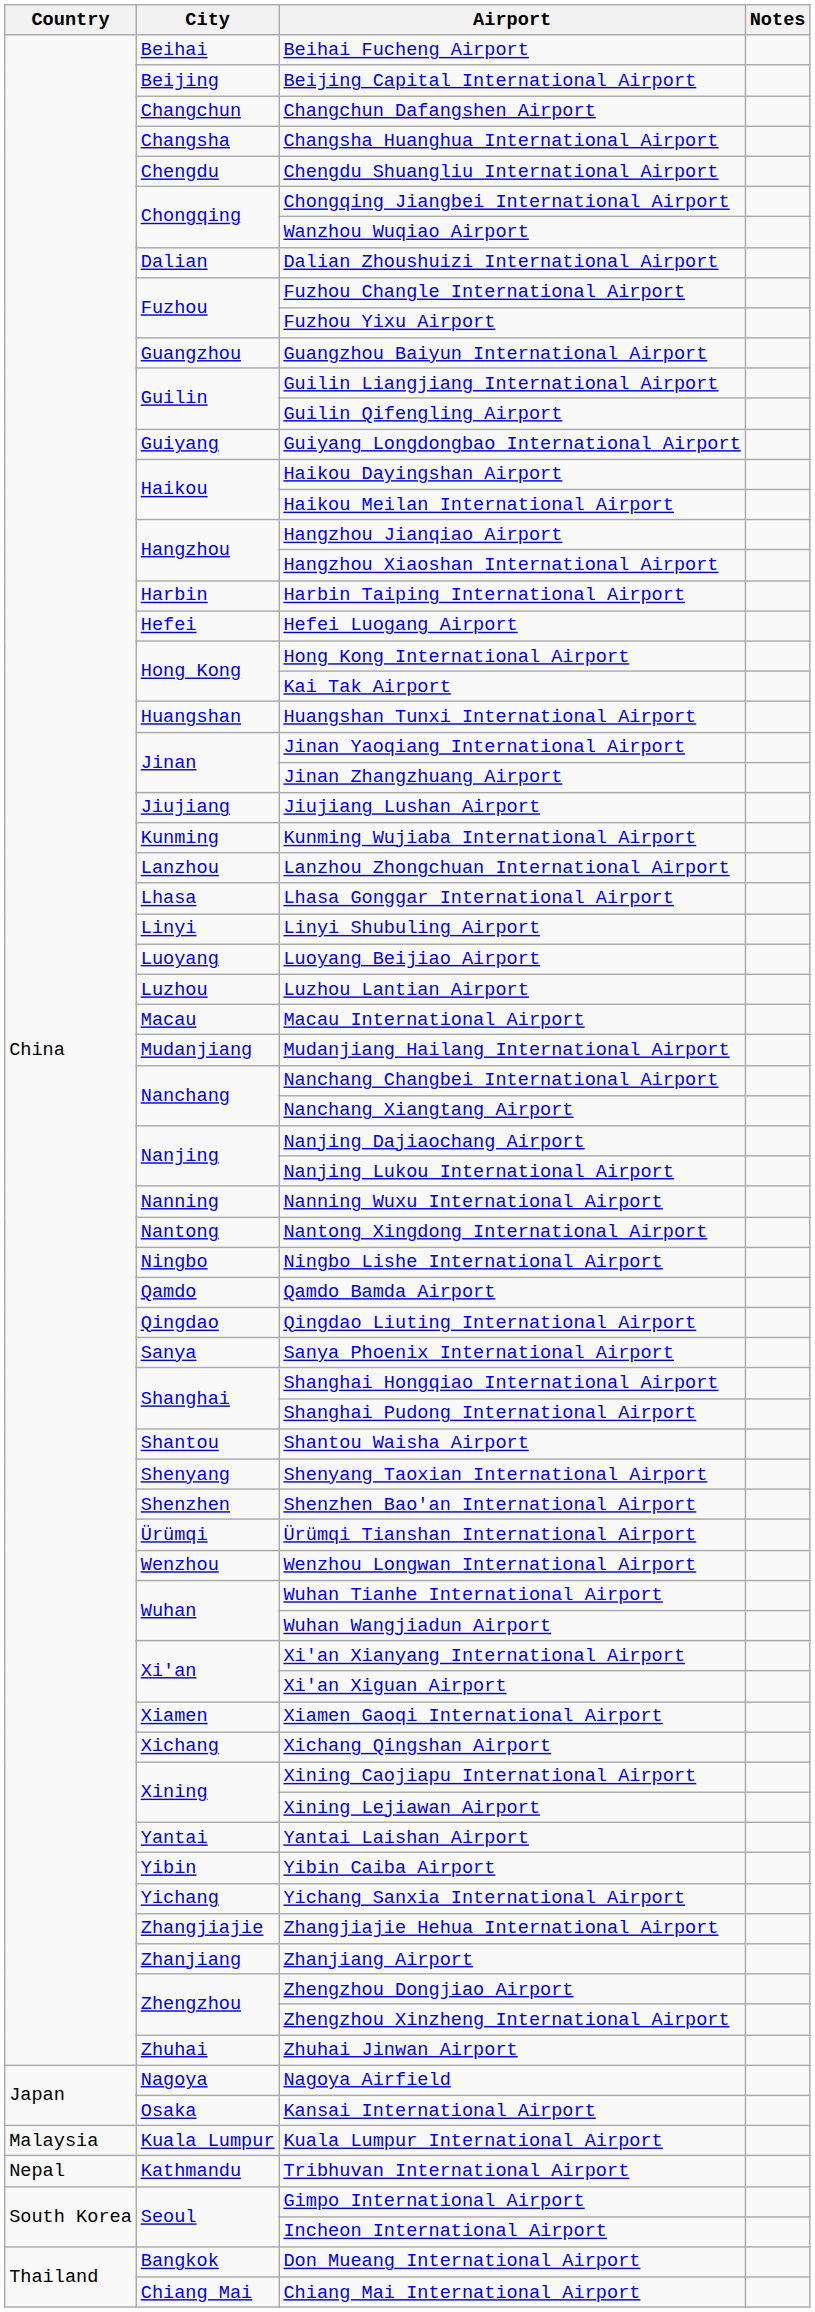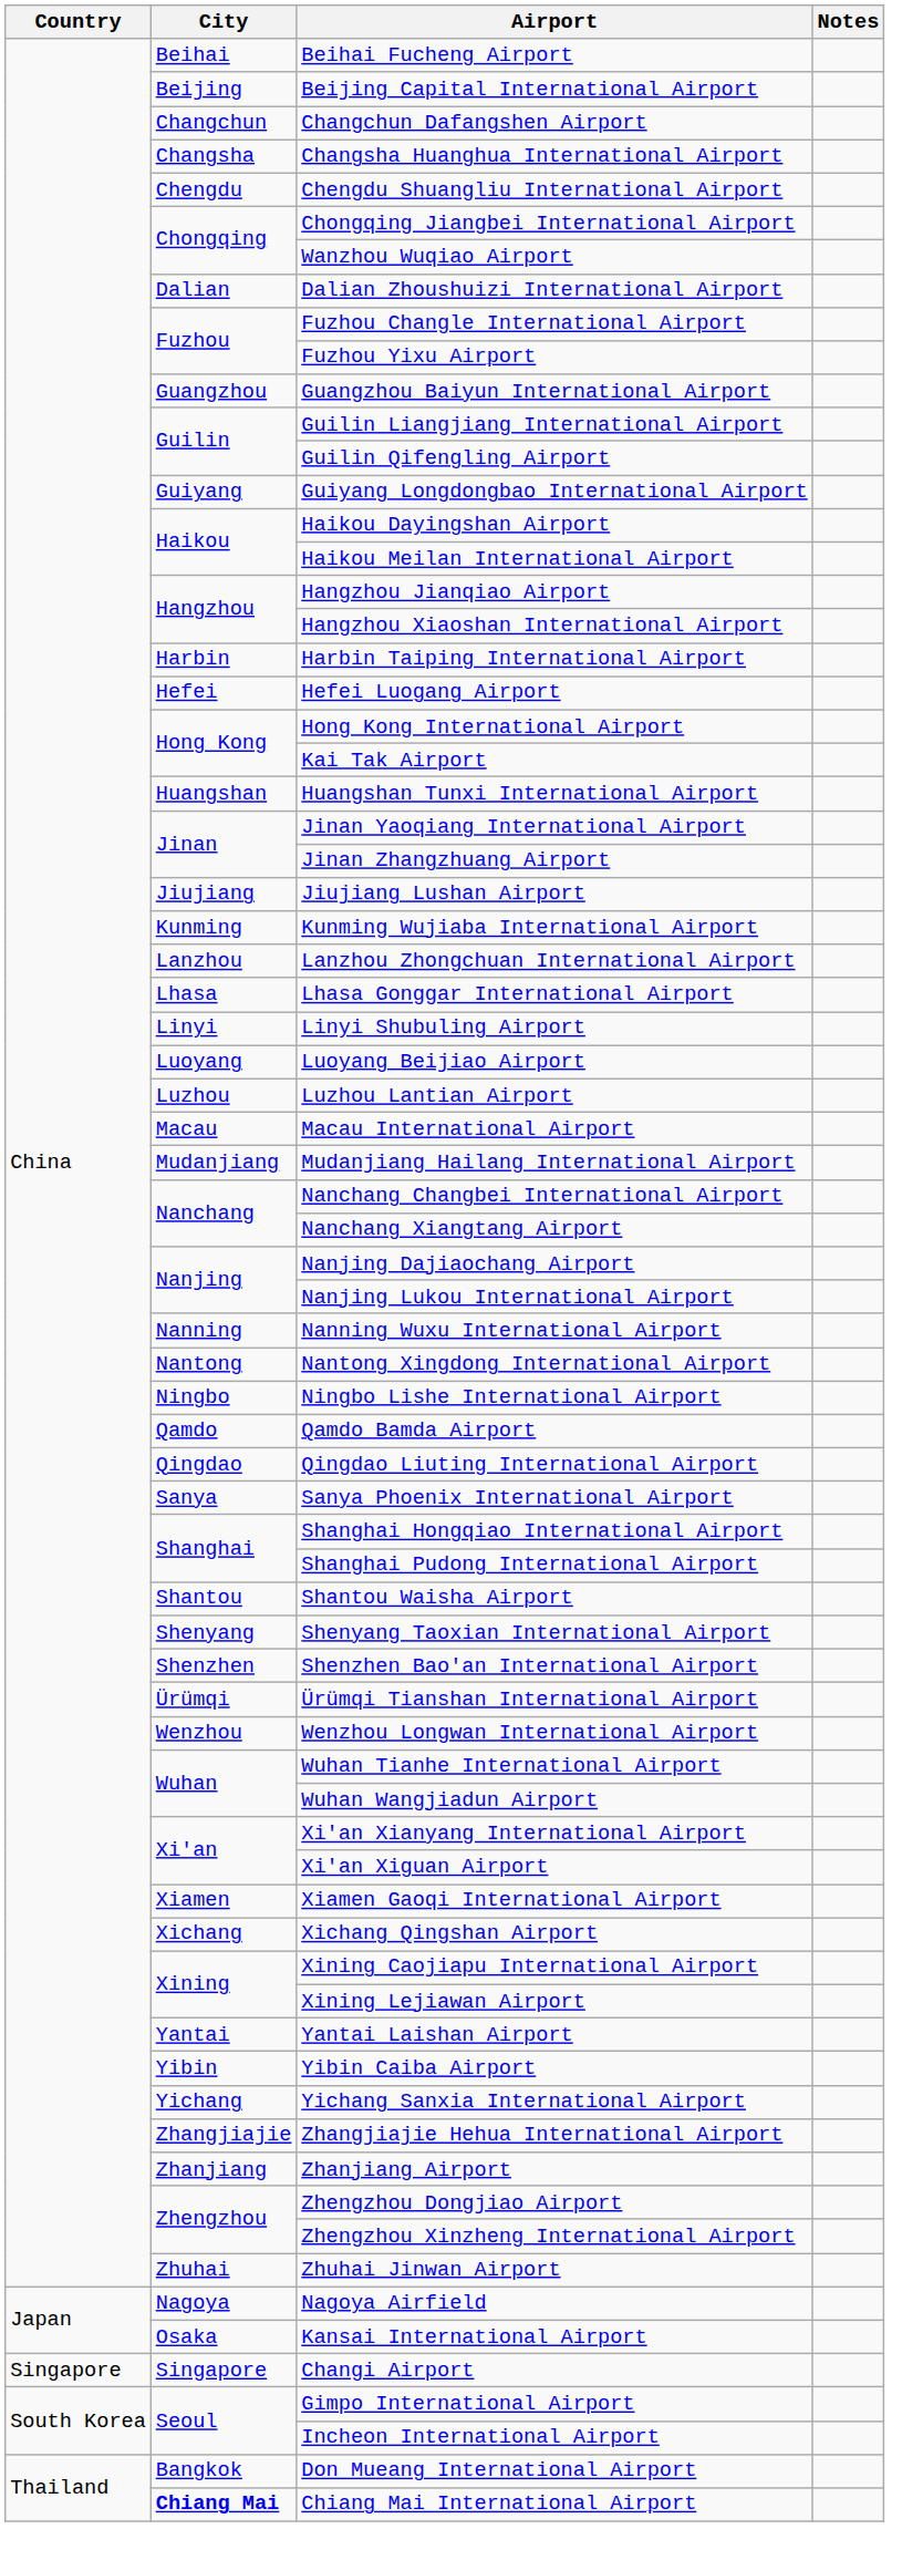- row: Malaysia | Kuala Lumpur | Kuala Lumpur International Airport
- row: Nepal | Kathmandu | Tribhuvan International Airport
+ row: Singapore | Singapore | Changi Airport
Chiang Mai International Airport | City: normal -> bold
